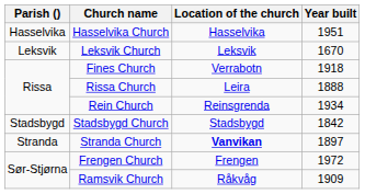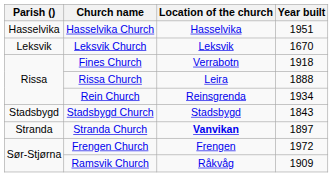Stadsbygd Church | Year built: 1842 -> 1843
